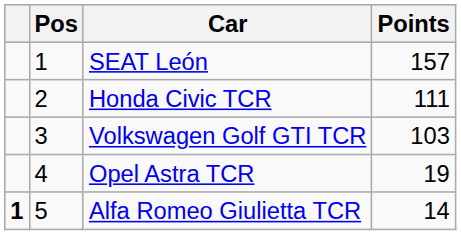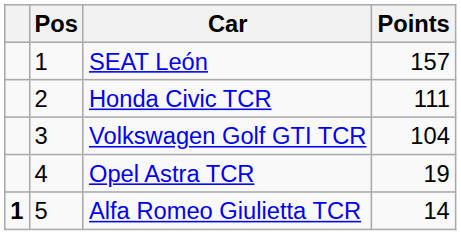Volkswagen Golf GTI TCR | Points: 103 -> 104
